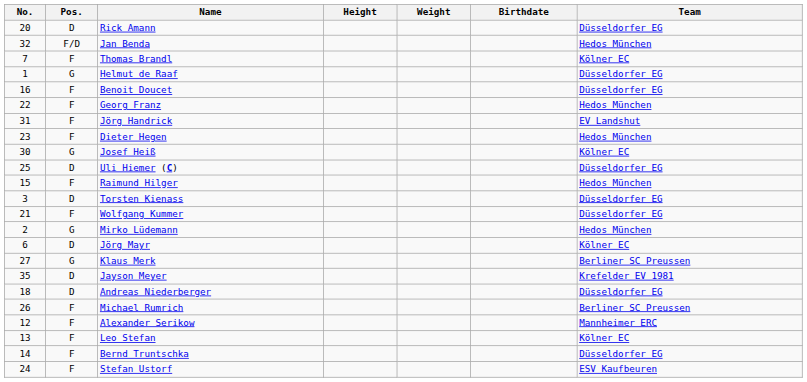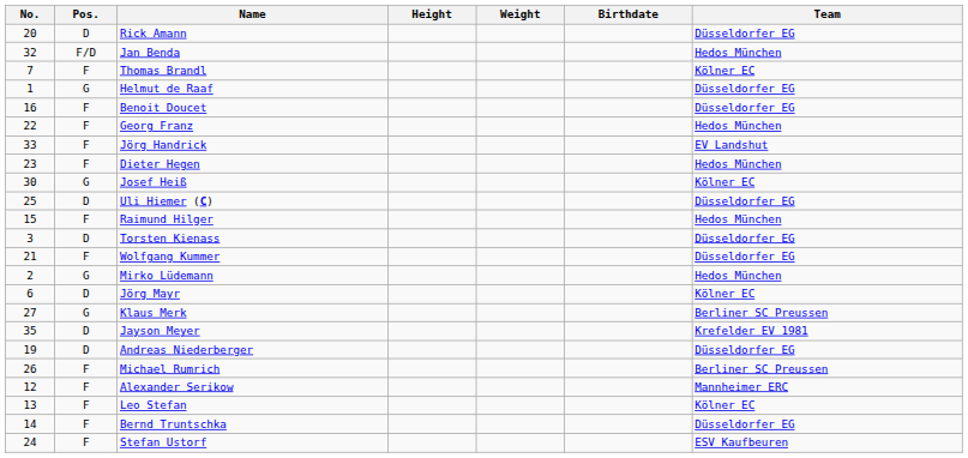Jörg Handrick | No.: 31 -> 33
Andreas Niederberger | No.: 18 -> 19
